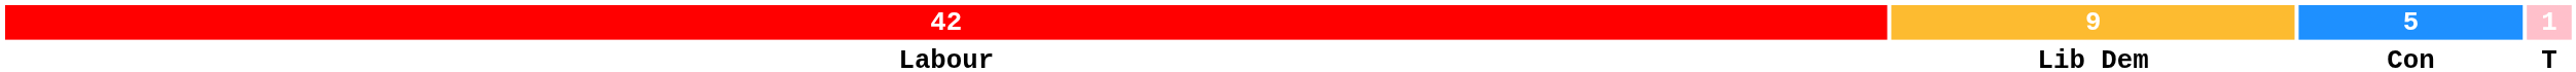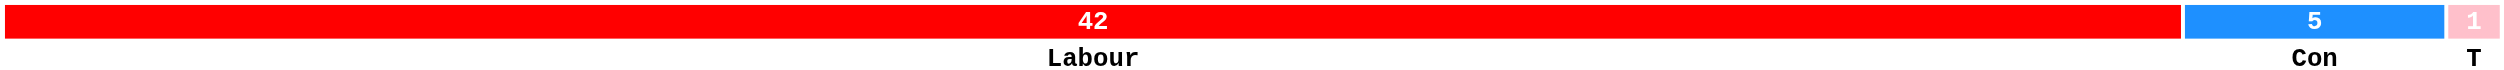- column: 9 | Lib Dem
